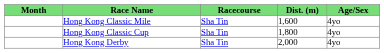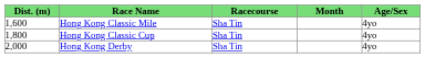columns swapped: Month <-> Dist. (m)
